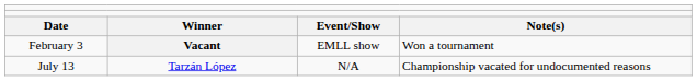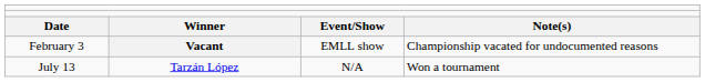February 3 | column 4: Won a tournament -> Championship vacated for undocumented reasons
July 13 | column 4: Championship vacated for undocumented reasons -> Won a tournament
